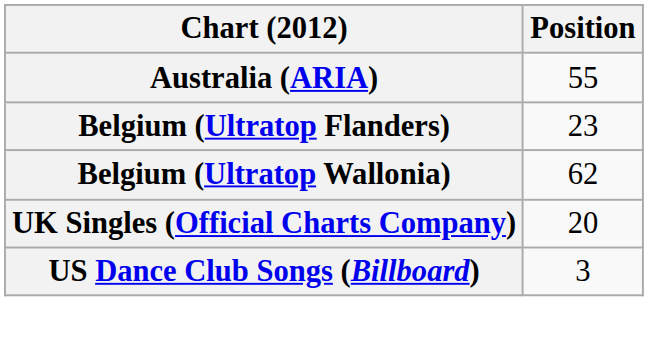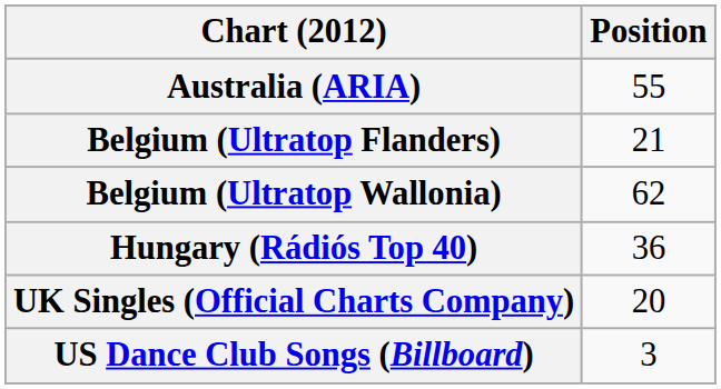Belgium (Ultratop Flanders) | Position: 23 -> 21
+ row: Hungary (Rádiós Top 40) | 36
